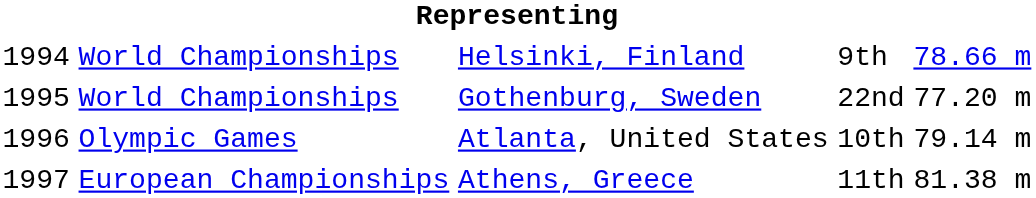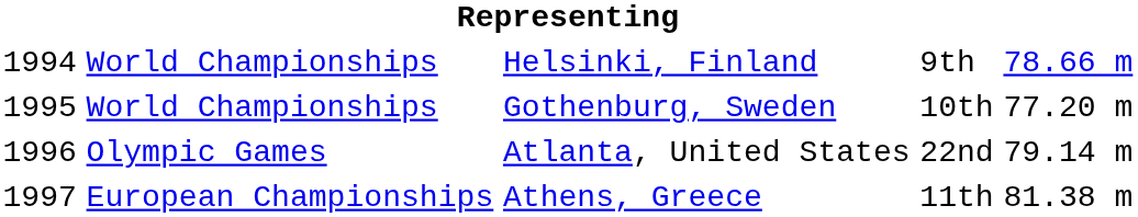Gothenburg, Sweden | column 4: 22nd -> 10th
Atlanta, United States | column 4: 10th -> 22nd
